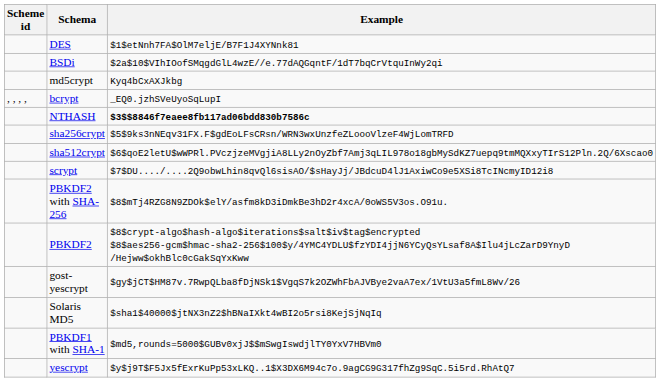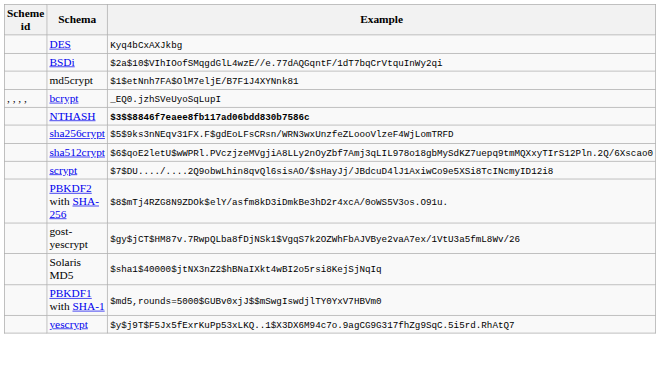DES | Example: $1$etNnh7FA$OlM7eljE/B7F1J4XYNnk81 -> Kyq4bCxAXJkbg
md5crypt | Example: Kyq4bCxAXJkbg -> $1$etNnh7FA$OlM7eljE/B7F1J4XYNnk81
- row: PBKDF2 | $8$crypt-algo$hash-algo$iterations$salt$iv$tag$encrypted $8$aes256-gcm$hmac-sha2-256$100$y/4YMC4YDLU$fzYDI4jjN6YCyQsYLsaf8A$Ilu4jLcZarD9YnyD /Hejww$okhBlc0cGakSqYxKww
